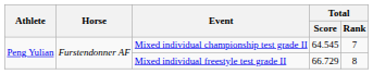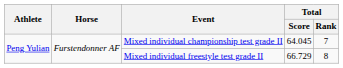Mixed individual championship test grade II | Total / Score: 64.545 -> 64.045
